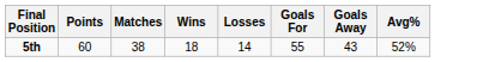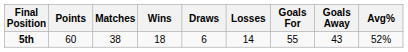+ column: Draws | 6
